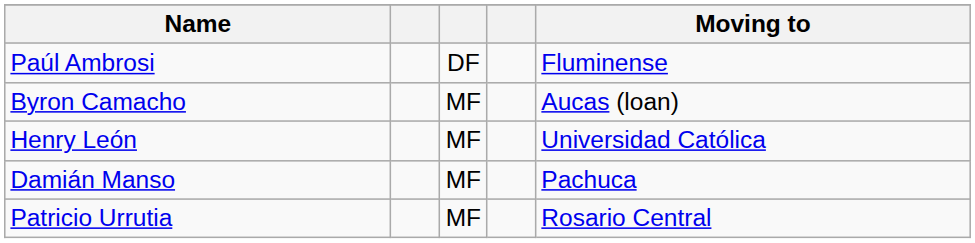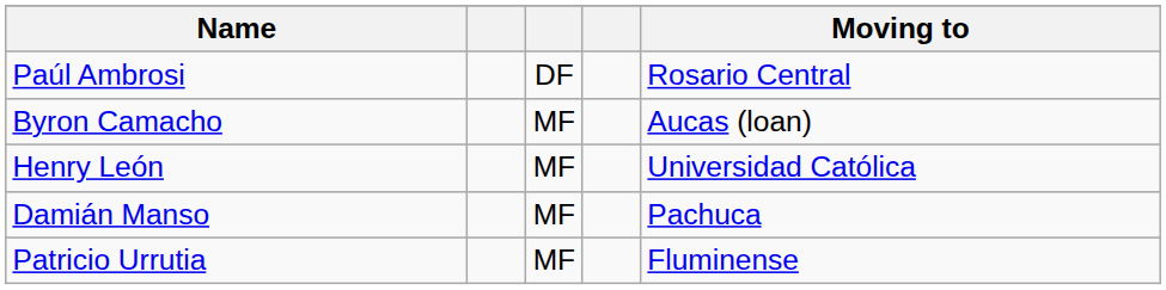Paúl Ambrosi | Moving to: Fluminense -> Rosario Central
Patricio Urrutia | Moving to: Rosario Central -> Fluminense
